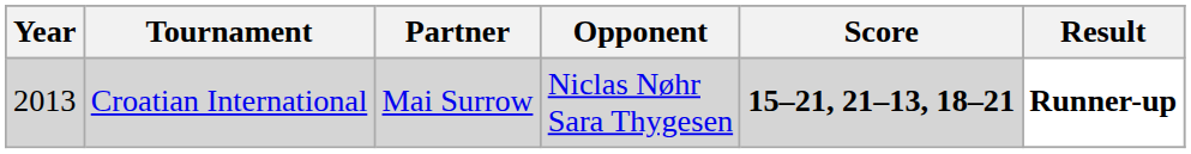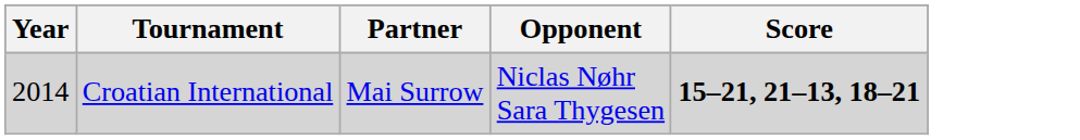- column: Result | Runner-up
Croatian International | Year: 2013 -> 2014
